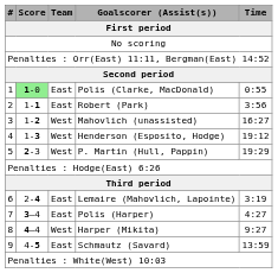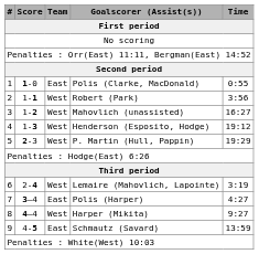Polis (Clarke, MacDonald) | Score / First period: lightgreen background -> no background
Robert (Park) | Team / First period: East -> West
Lemaire (Mahovlich, Lapointe) | Team / First period: East -> West
